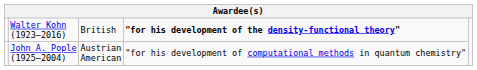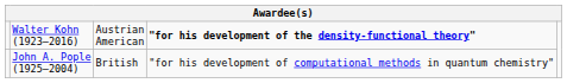Walter Kohn (1923–2016) | column 3: British -> Austrian American
John A. Pople (1925–2004) | column 3: Austrian American -> British
